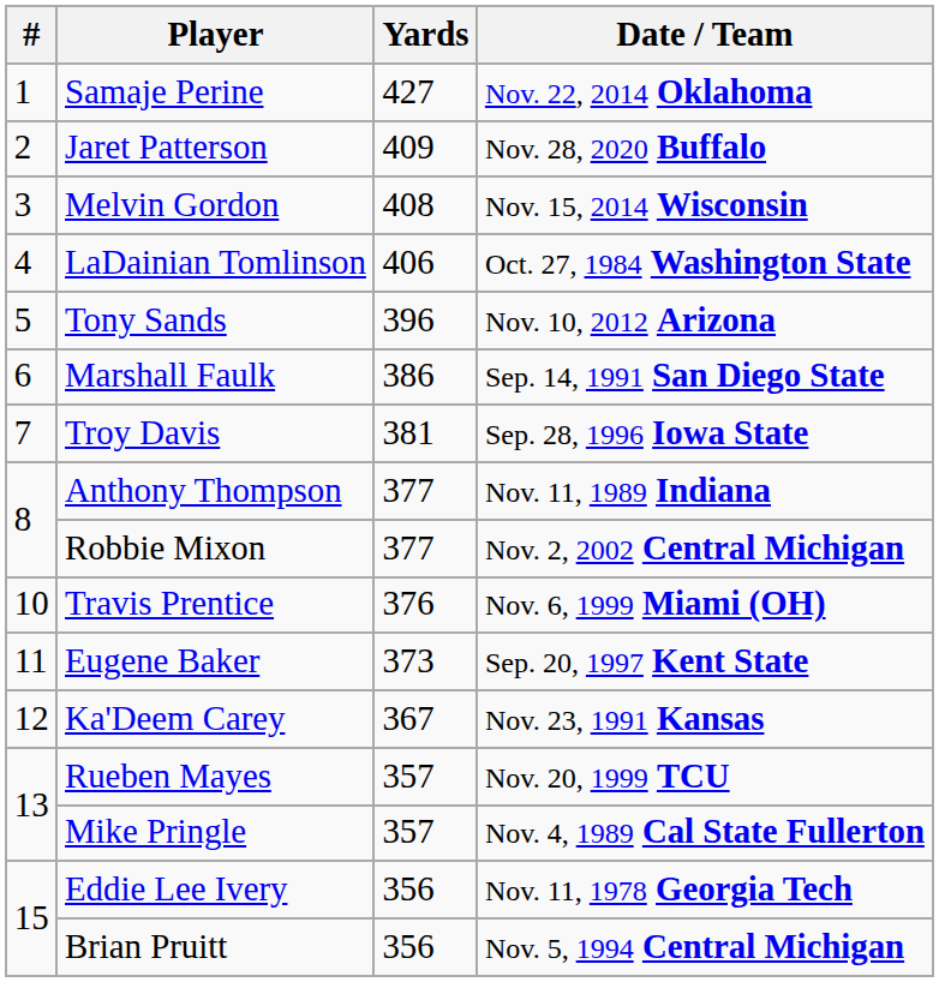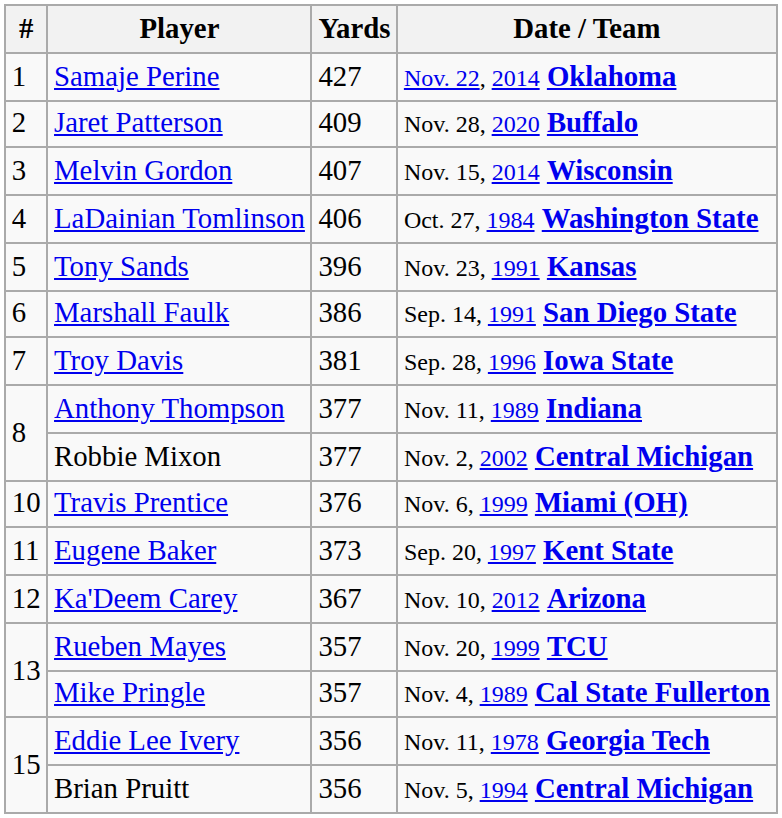Melvin Gordon | Yards: 408 -> 407
Tony Sands | Date / Team: Nov. 10, 2012 Arizona -> Nov. 23, 1991 Kansas
Ka'Deem Carey | Date / Team: Nov. 23, 1991 Kansas -> Nov. 10, 2012 Arizona
